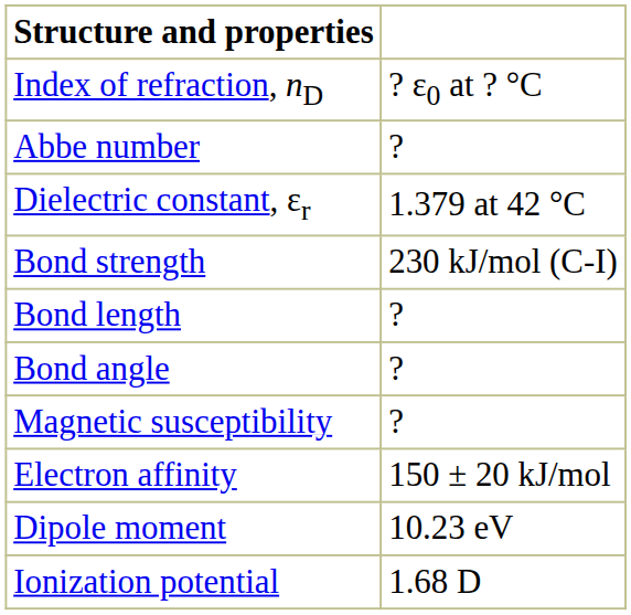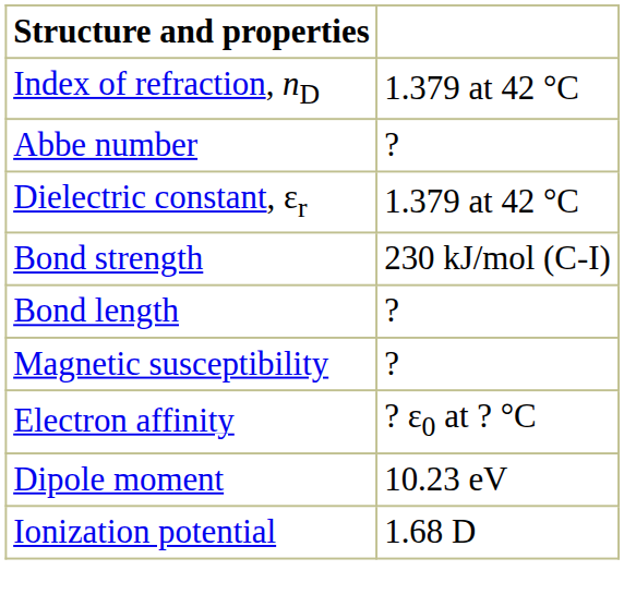Index of refraction, nD | column 2: ? ε0 at ? °C -> 1.379 at 42 °C
- row: Bond angle | ?
Electron affinity | column 2: 150 ± 20 kJ/mol -> ? ε0 at ? °C
